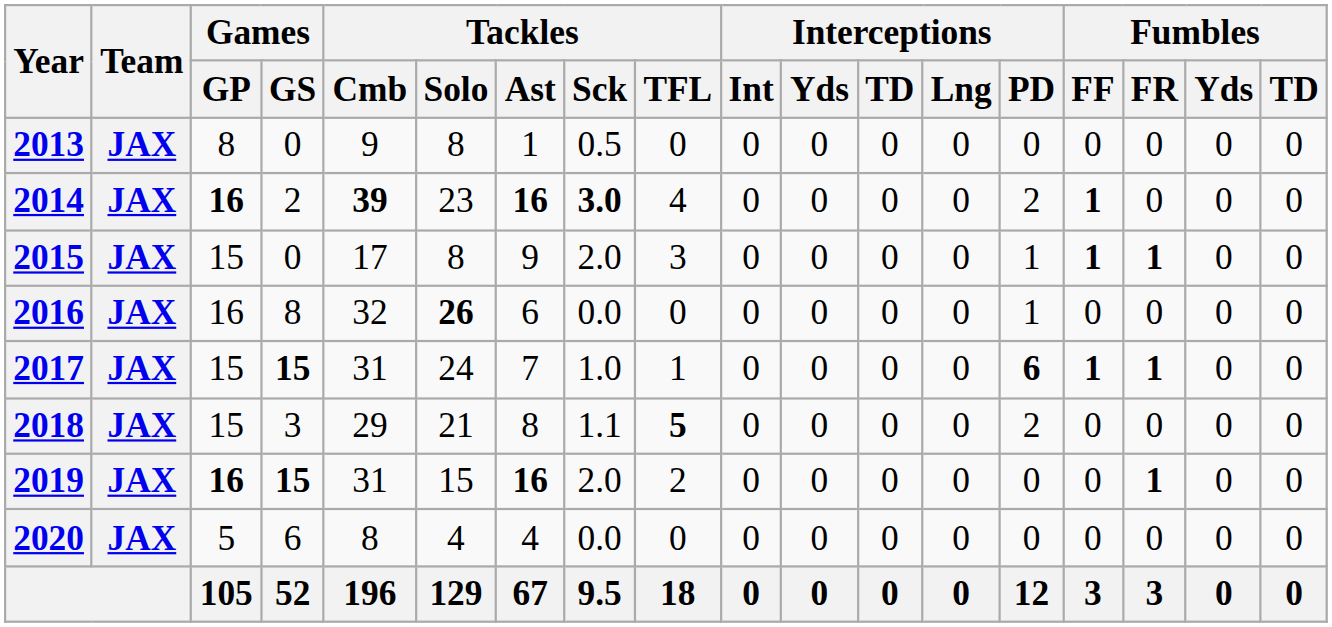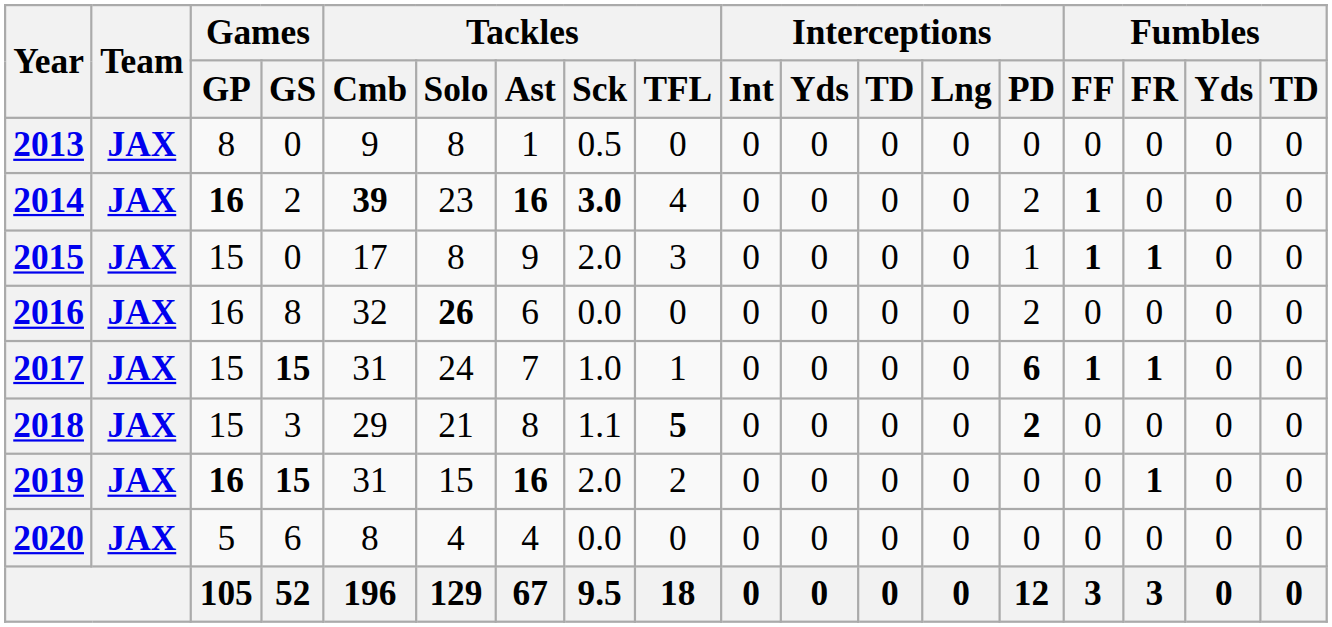2016 | Interceptions / PD: 1 -> 2
2018 | Interceptions / PD: normal -> bold
